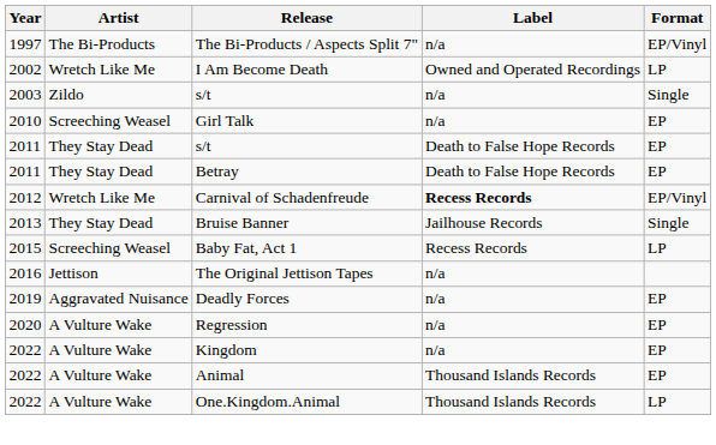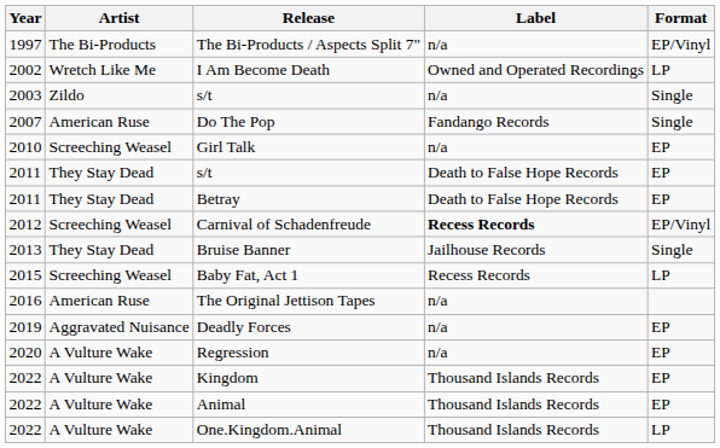+ row: 2007 | American Ruse | Do The Pop | Fandango Records | Single
Carnival of Schadenfreude | Artist: Wretch Like Me -> Screeching Weasel
The Original Jettison Tapes | Artist: Jettison -> American Ruse
Kingdom | Label: n/a -> Thousand Islands Records
